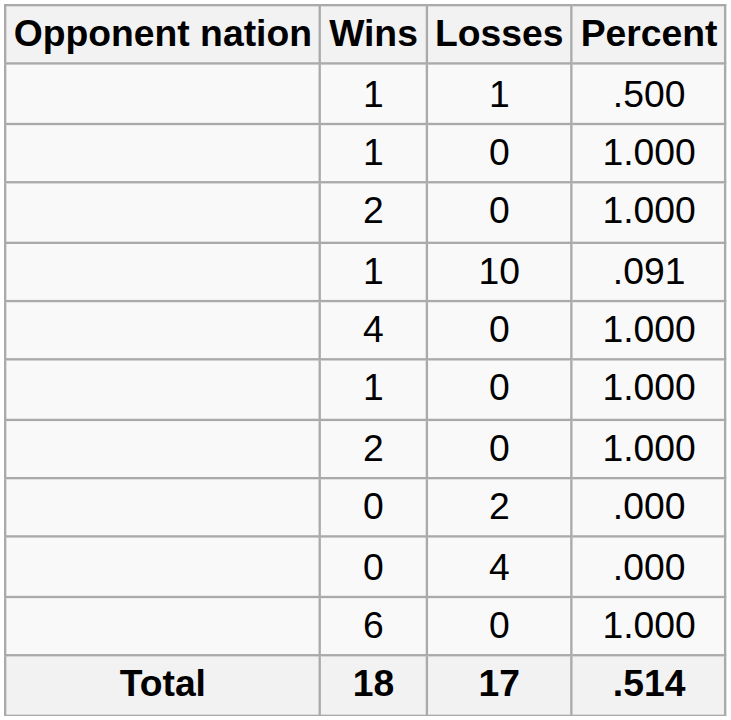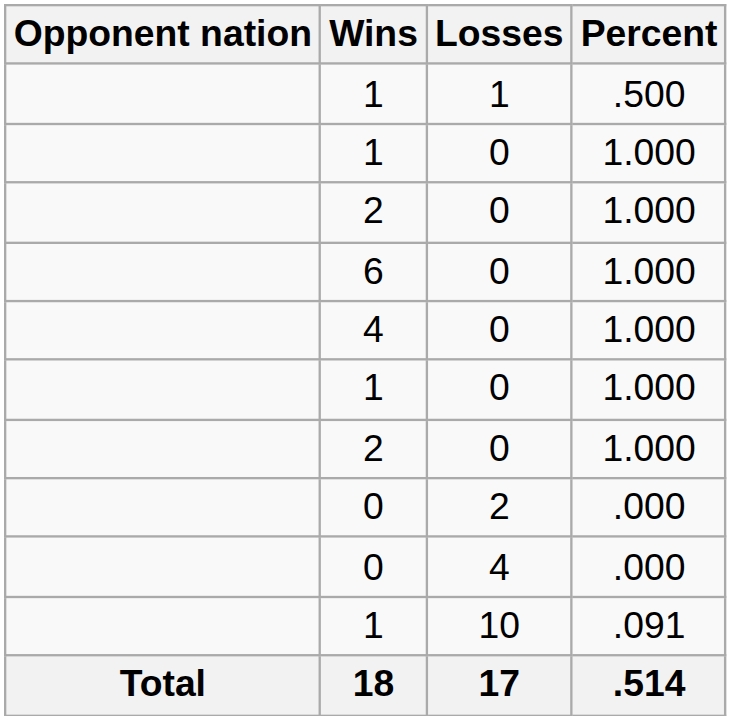rows swapped: 1 / 10 <-> 6
